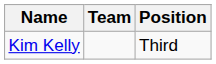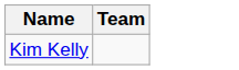- column: Position | Third
